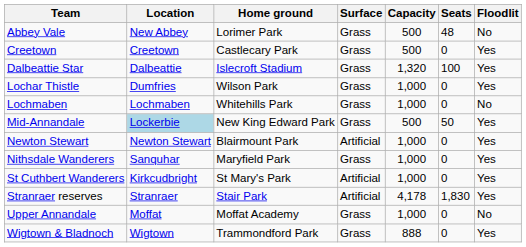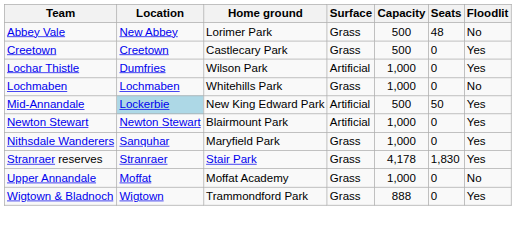- row: Dalbeattie Star | Dalbeattie | Islecroft Stadium | Grass | 1,320 | 100 | Yes
Lochar Thistle | Surface: Grass -> Artificial
Mid-Annandale | Surface: Grass -> Artificial
- row: St Cuthbert Wanderers | Kirkcudbright | St Mary's Park | Artificial | 1,000 | 0 | Yes
Stranraer reserves | Surface: Artificial -> Grass
